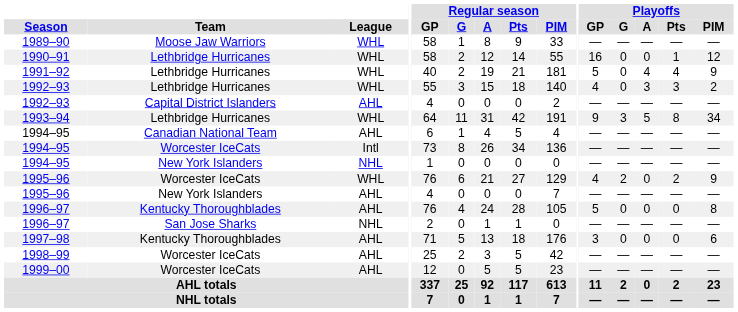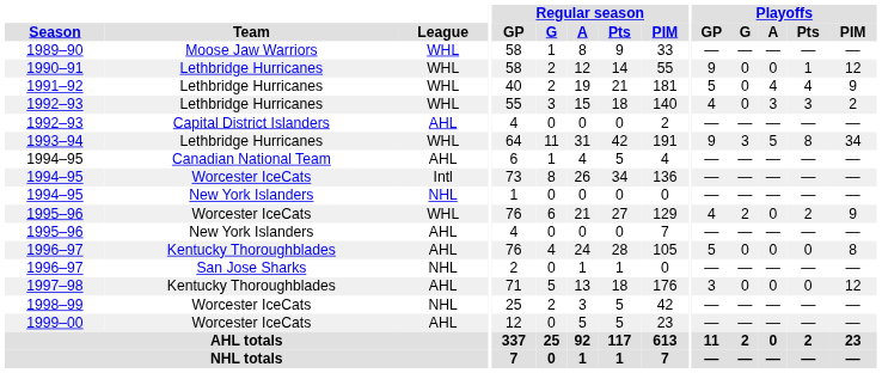1990–91 | Playoffs / GP: 16 -> 9
1997–98 | Playoffs / PIM: 6 -> 12
1998–99 | League: AHL -> NHL
